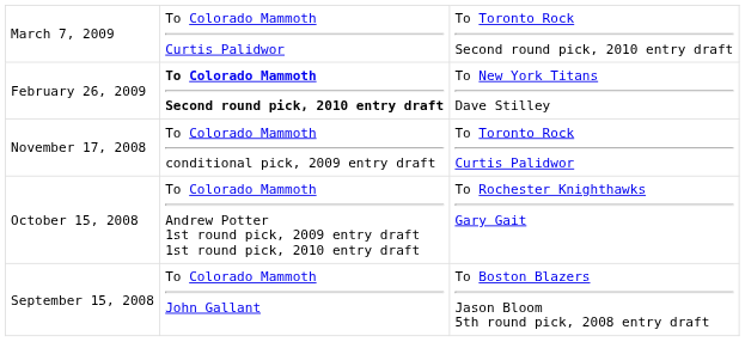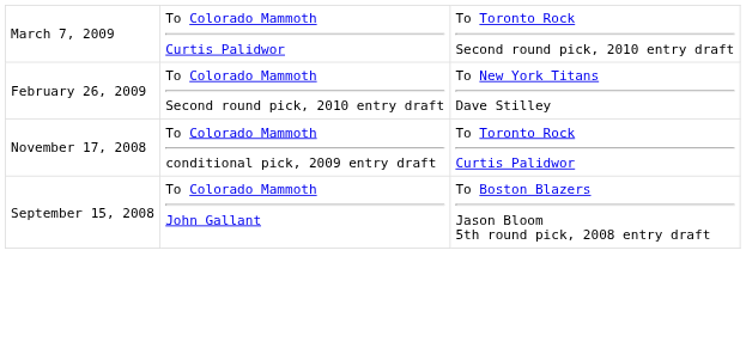February 26, 2009 | column 2: bold -> normal
- row: October 15, 2008 | To Colorado Mammoth Andrew Potter 1st round pick, 2009 entry draft 1st round pick, 2010 entry draft | To Rochester Knighthawks Gary Gait
